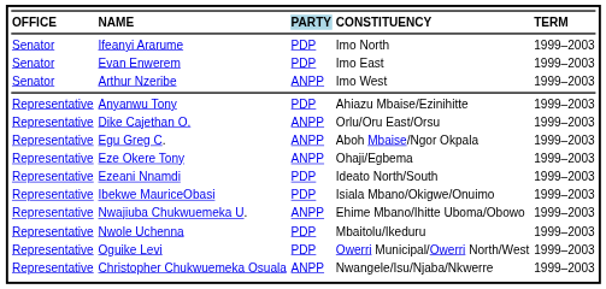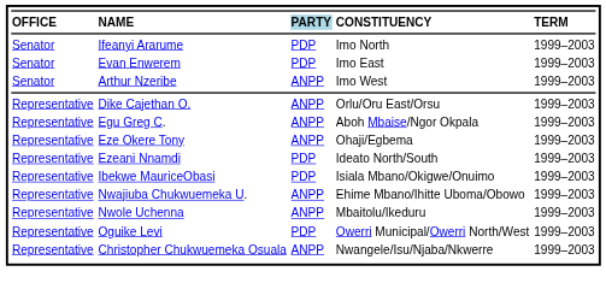- row: Representative | Anyanwu Tony | PDP | Ahiazu Mbaise/Ezinihitte | 1999–2003
Nwole Uchenna | column 3: PDP -> ANPP
